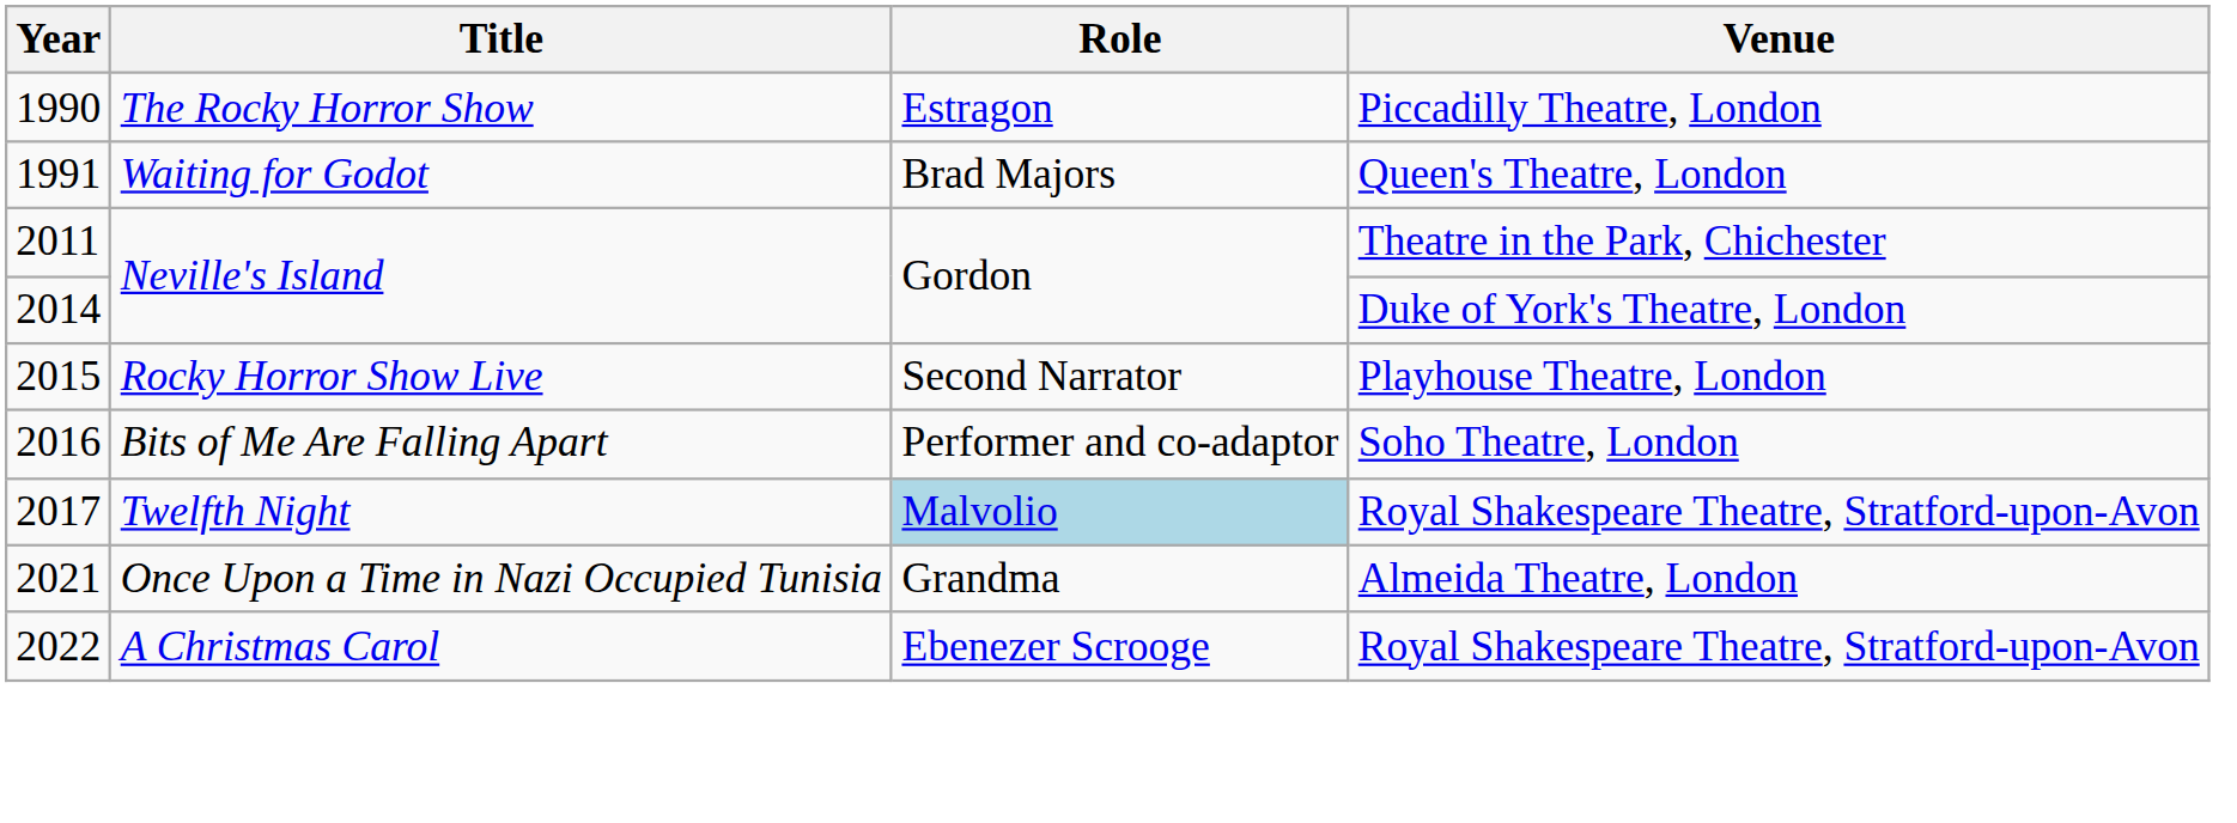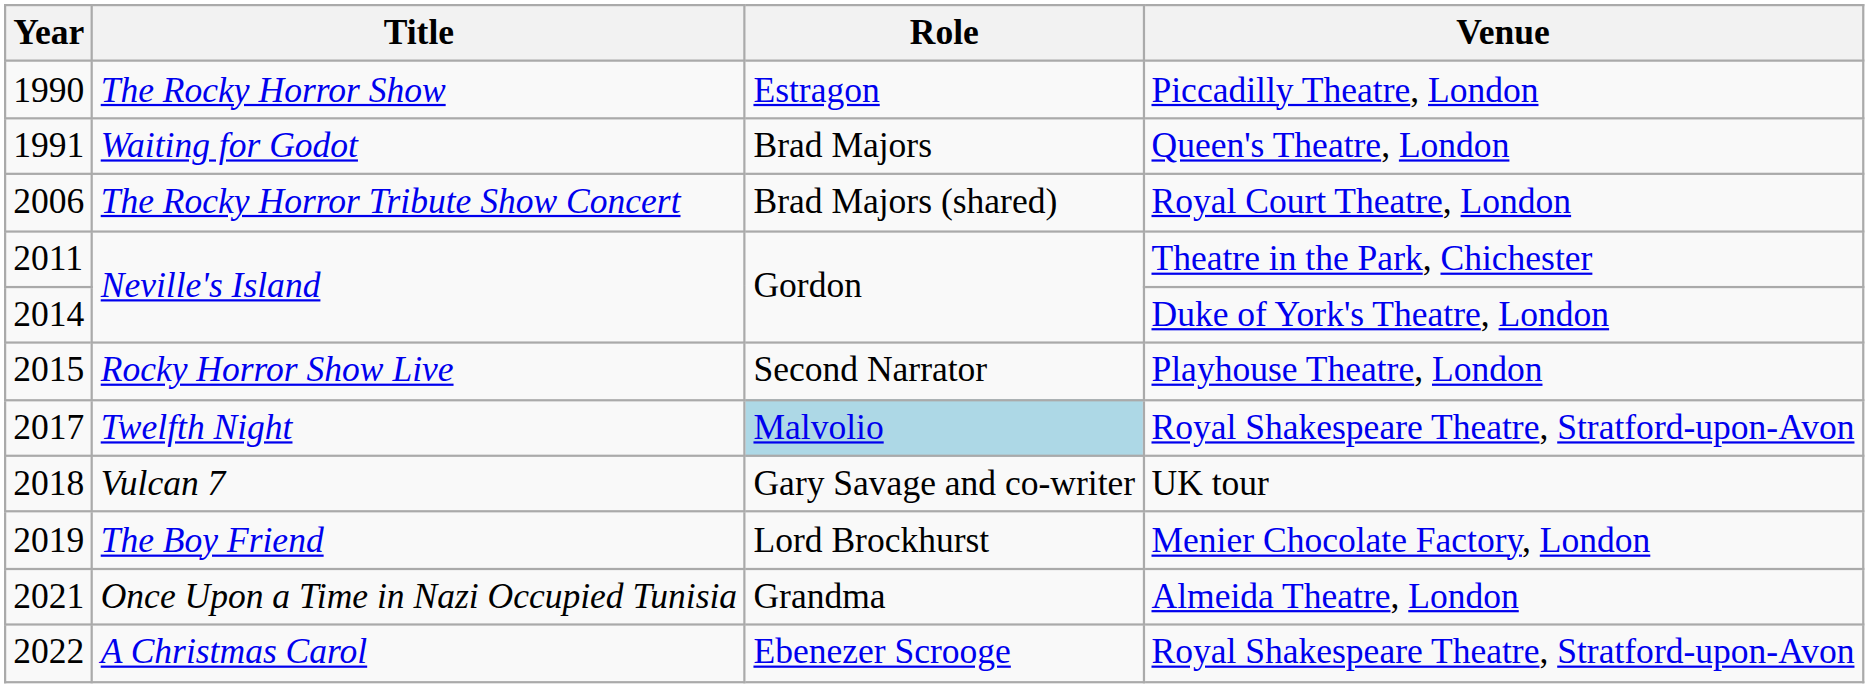+ row: 2006 | The Rocky Horror Tribute Show Concert | Brad Majors (shared) | Royal Court Theatre, London
- row: 2016 | Bits of Me Are Falling Apart | Performer and co-adaptor | Soho Theatre, London
+ row: 2018 | Vulcan 7 | Gary Savage and co-writer | UK tour
+ row: 2019 | The Boy Friend | Lord Brockhurst | Menier Chocolate Factory, London
